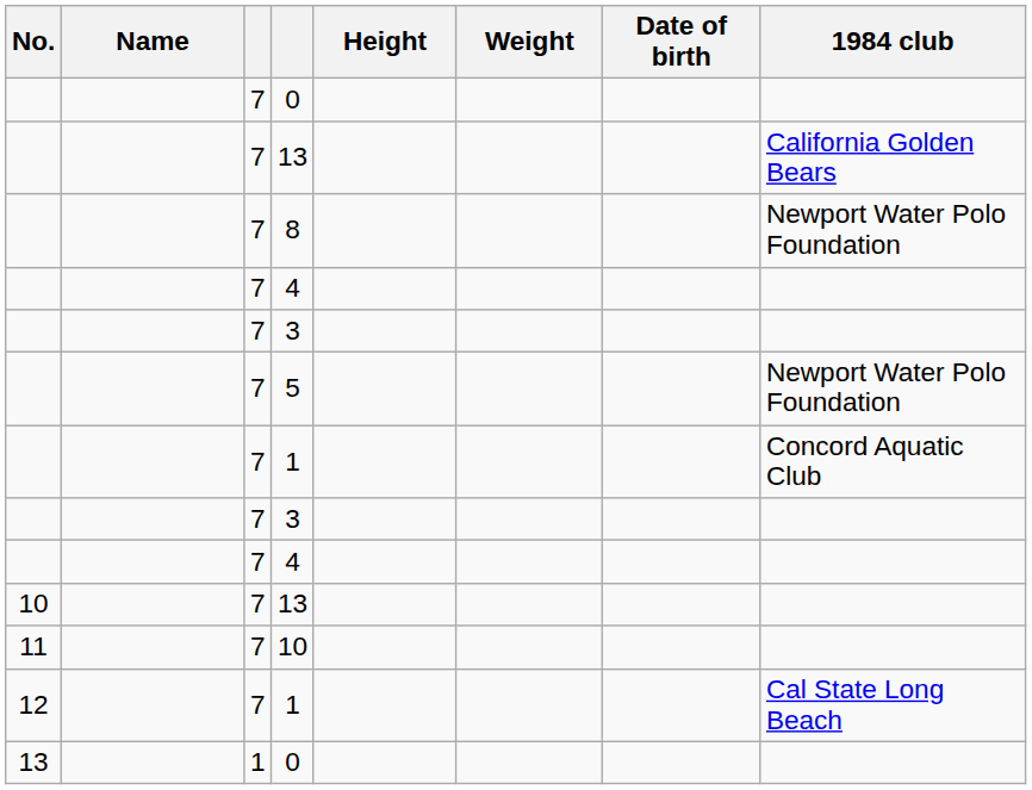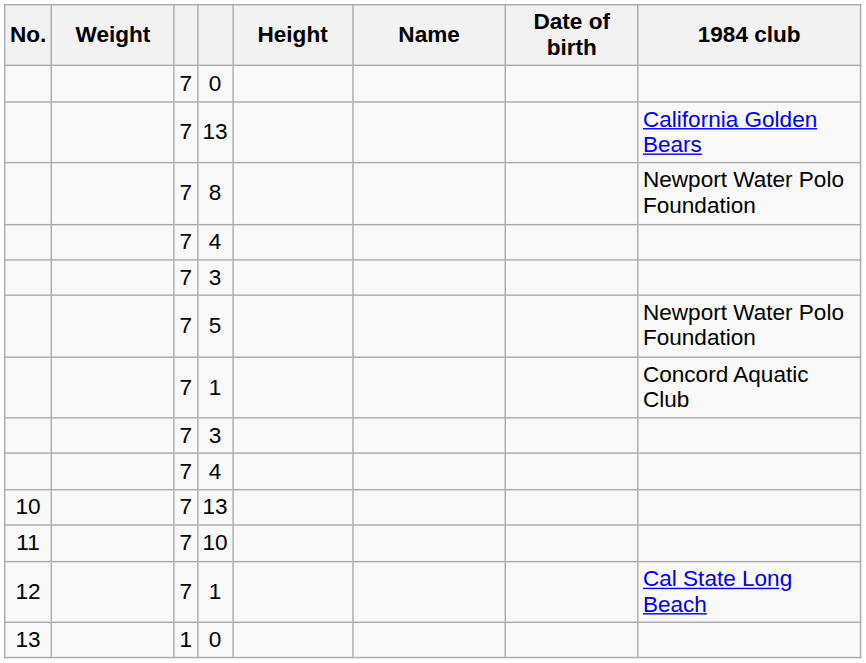columns swapped: Name <-> Weight
